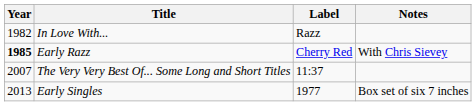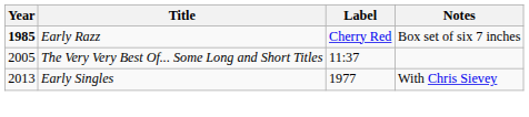- row: 1982 | In Love With... | Razz
Early Razz | Notes: With Chris Sievey -> Box set of six 7 inches
The Very Very Best Of... Some Long and Short Titles | Year: 2007 -> 2005
Early Singles | Notes: Box set of six 7 inches -> With Chris Sievey
